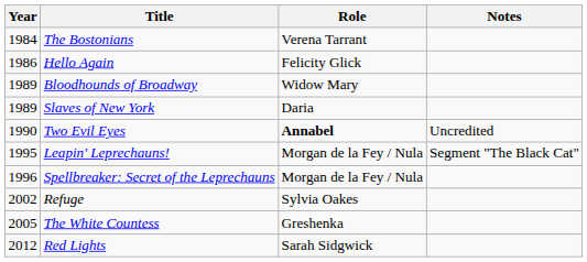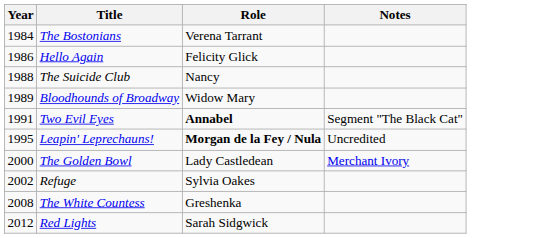+ row: 1988 | The Suicide Club | Nancy
- row: 1989 | Slaves of New York | Daria
Two Evil Eyes | Year: 1990 -> 1991
Two Evil Eyes | Notes: Uncredited -> Segment "The Black Cat"
Leapin' Leprechauns! | Role: normal -> bold
Leapin' Leprechauns! | Notes: Segment "The Black Cat" -> Uncredited
- row: 1996 | Spellbreaker: Secret of the Leprechauns | Morgan de la Fey / Nula
+ row: 2000 | The Golden Bowl | Lady Castledean | Merchant Ivory
The White Countess | Year: 2005 -> 2008
